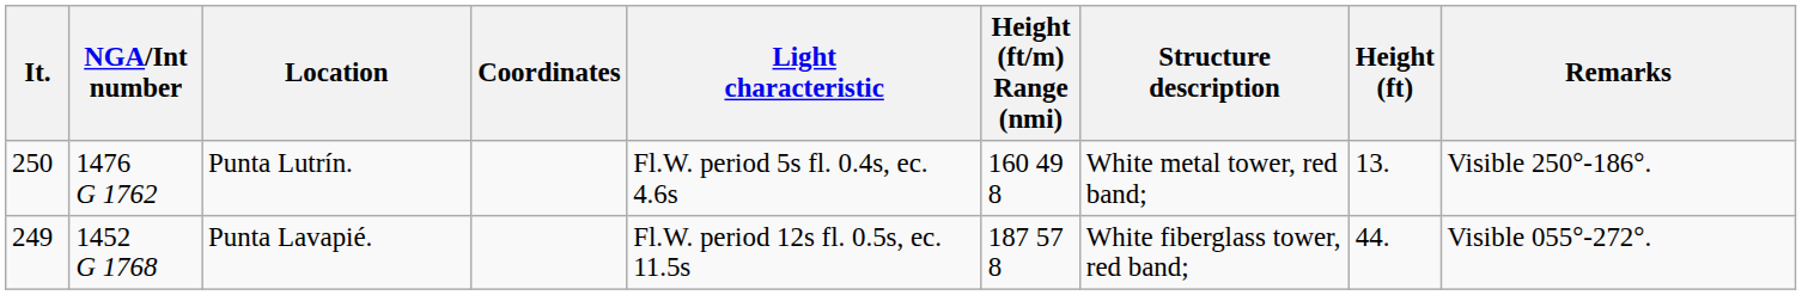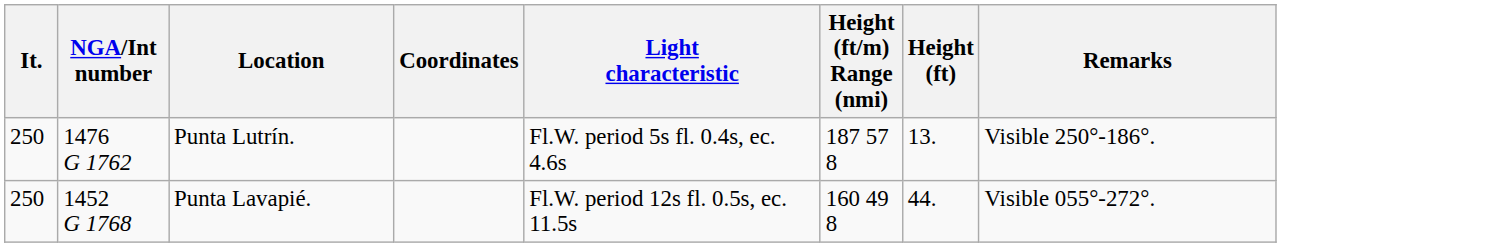- column: Structure description | White metal tower, red band; | White fiberglass tower, red band;
Punta Lutrín. | Height (ft/m) Range (nmi): 160 49 8 -> 187 57 8
Punta Lavapié. | It.: 249 -> 250
Punta Lavapié. | Height (ft/m) Range (nmi): 187 57 8 -> 160 49 8
